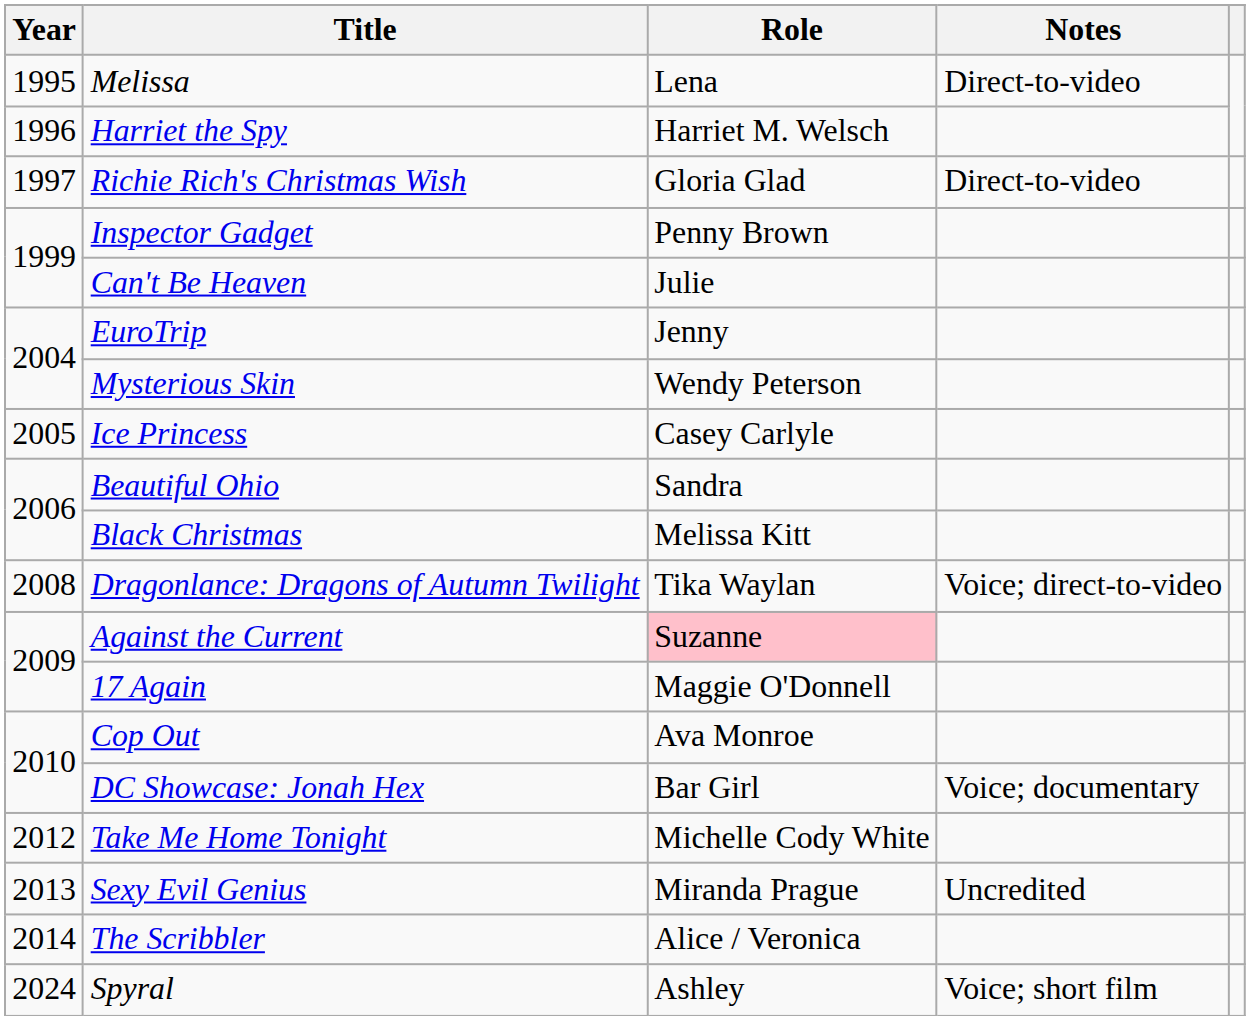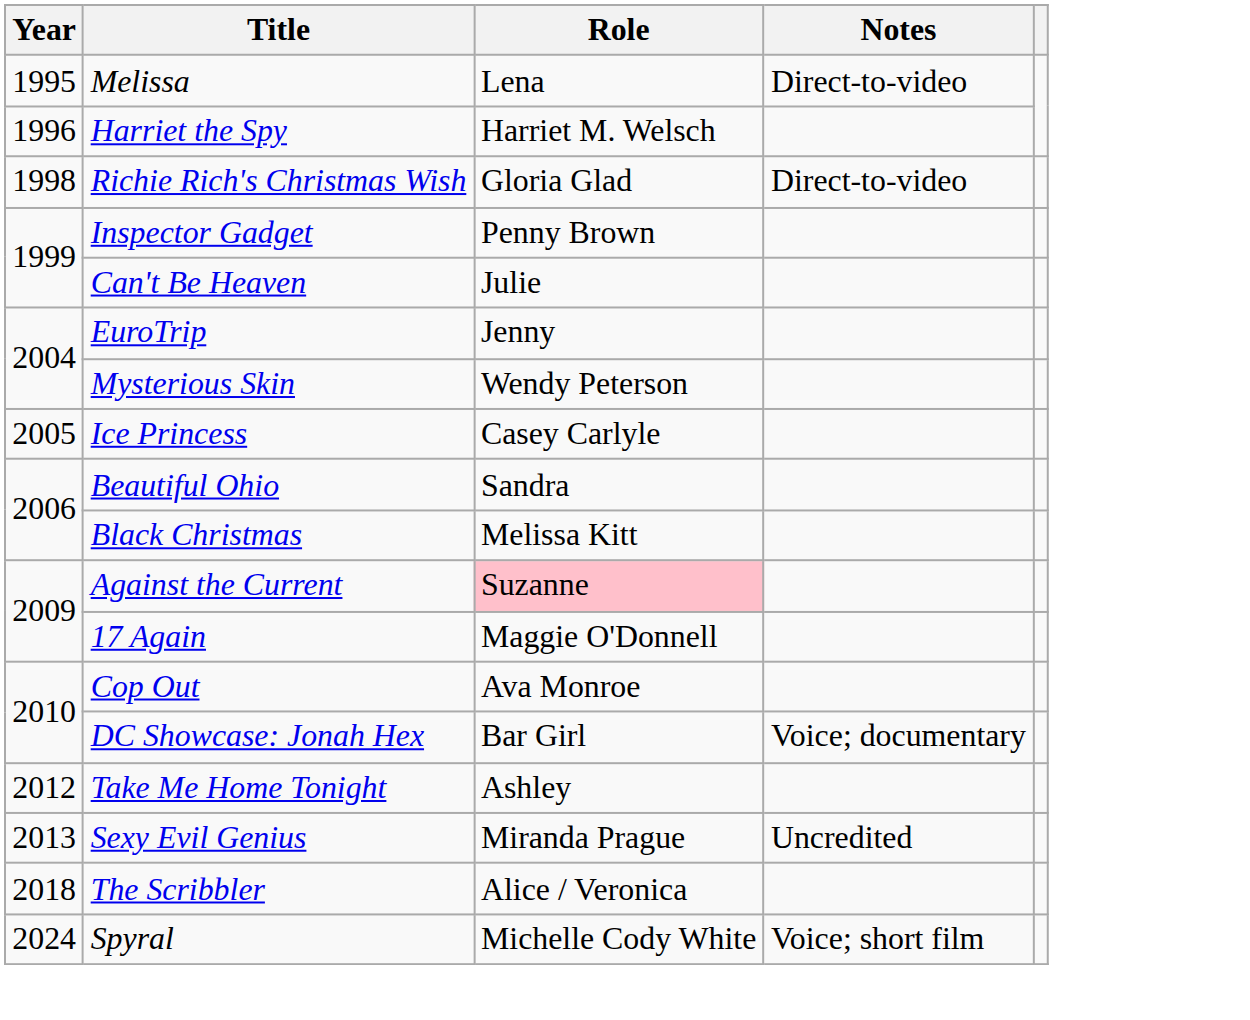Richie Rich's Christmas Wish | Year: 1997 -> 1998
- row: 2008 | Dragonlance: Dragons of Autumn Twilight | Tika Waylan | Voice; direct-to-video
Take Me Home Tonight | Role: Michelle Cody White -> Ashley
The Scribbler | Year: 2014 -> 2018
Spyral | Role: Ashley -> Michelle Cody White
